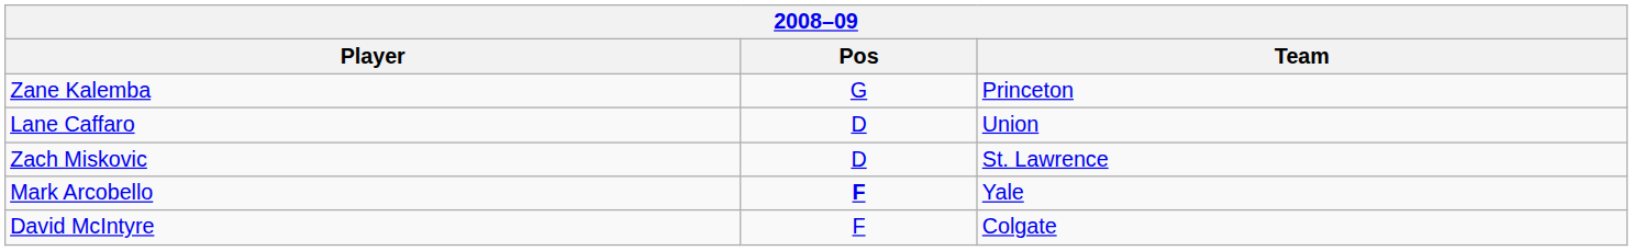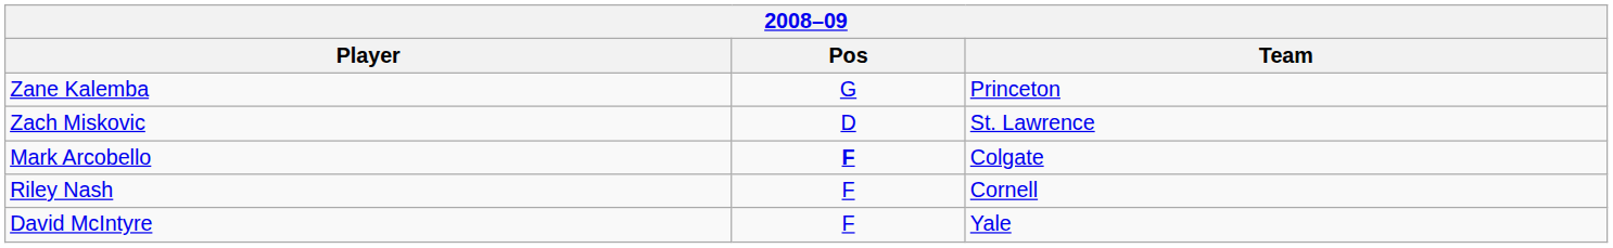- row: Lane Caffaro | D | Union
Mark Arcobello | Team: Yale -> Colgate
+ row: Riley Nash | F | Cornell
David McIntyre | Team: Colgate -> Yale
